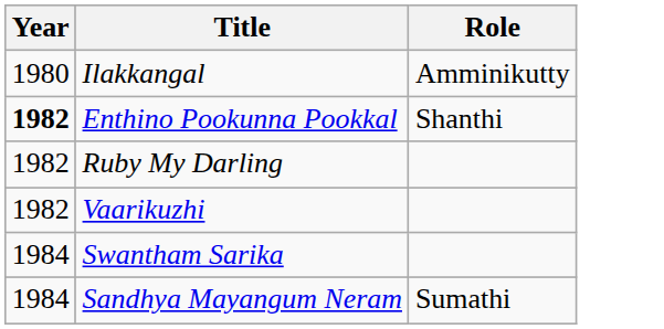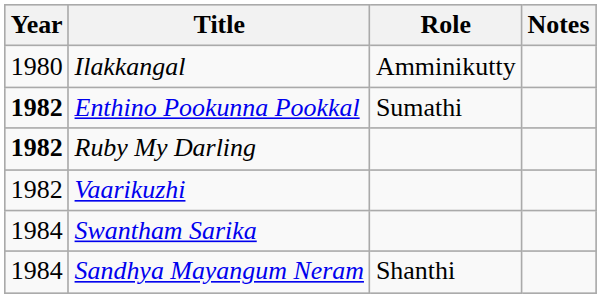+ column: Notes
Enthino Pookunna Pookkal | Role: Shanthi -> Sumathi
Ruby My Darling | Year: normal -> bold
Sandhya Mayangum Neram | Role: Sumathi -> Shanthi
